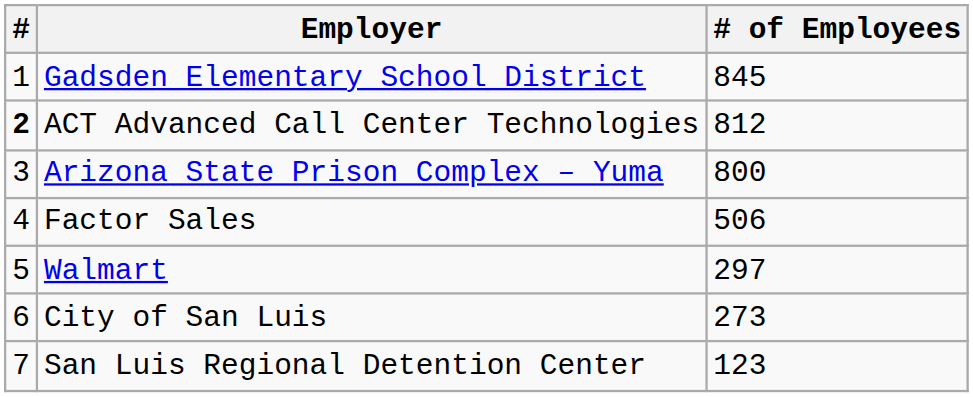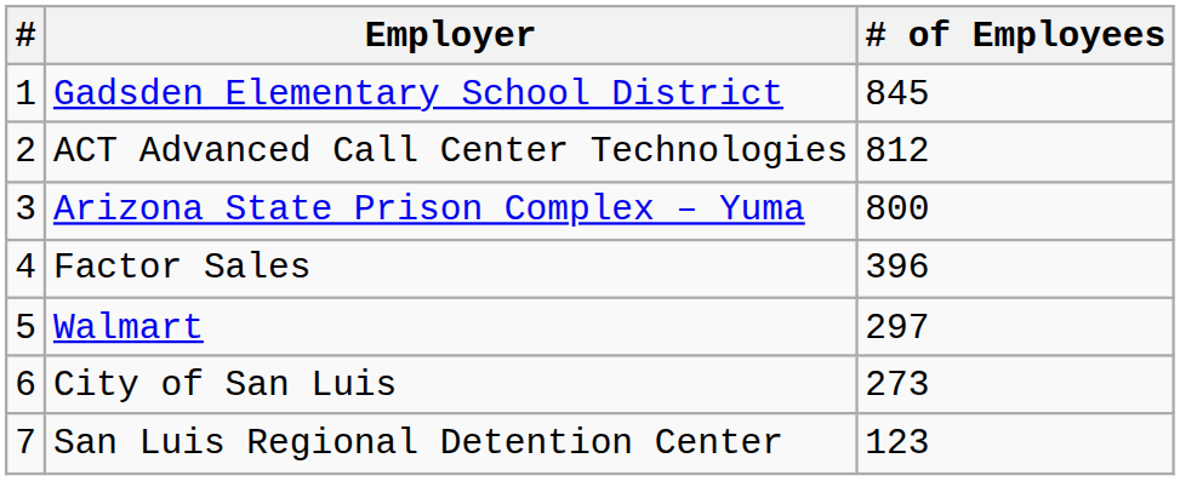ACT Advanced Call Center Technologies | #: bold -> normal
Factor Sales | # of Employees: 506 -> 396
